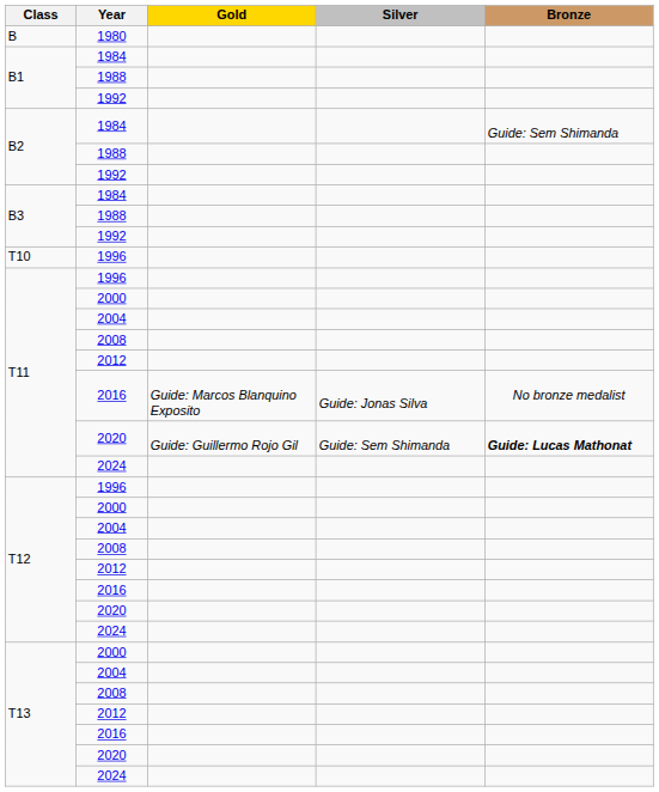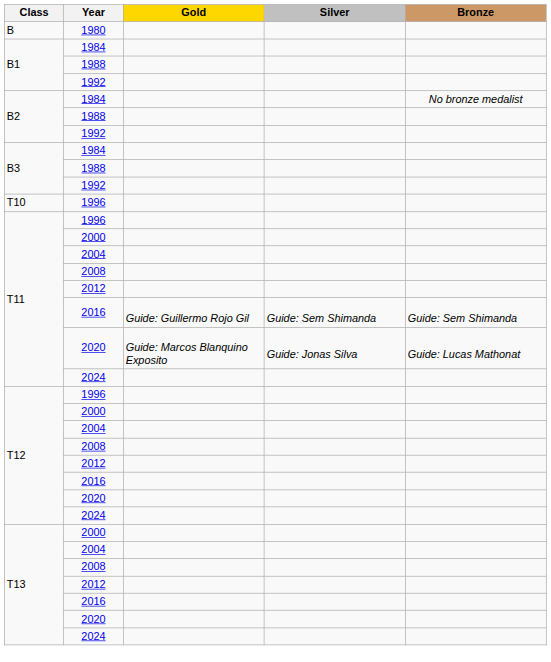B2 / 1984 | Bronze: Guide: Sem Shimanda -> No bronze medalist
T11 / 2016 | Gold: Guide: Marcos Blanquino Exposito -> Guide: Guillermo Rojo Gil
T11 / 2016 | Silver: Guide: Jonas Silva -> Guide: Sem Shimanda
T11 / 2016 | Bronze: No bronze medalist -> Guide: Sem Shimanda
T11 / 2020 | Gold: Guide: Guillermo Rojo Gil -> Guide: Marcos Blanquino Exposito
T11 / 2020 | Silver: Guide: Sem Shimanda -> Guide: Jonas Silva
T11 / 2020 | Bronze: bold -> normal
